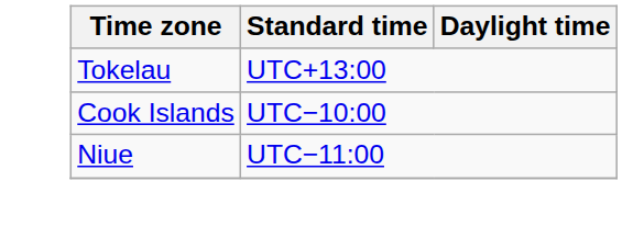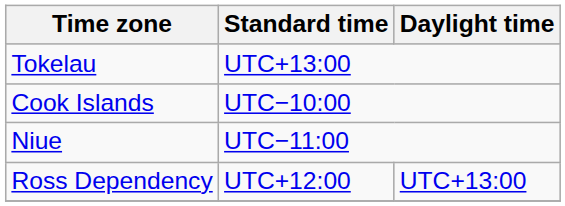+ row: Ross Dependency | UTC+12:00 | UTC+13:00
